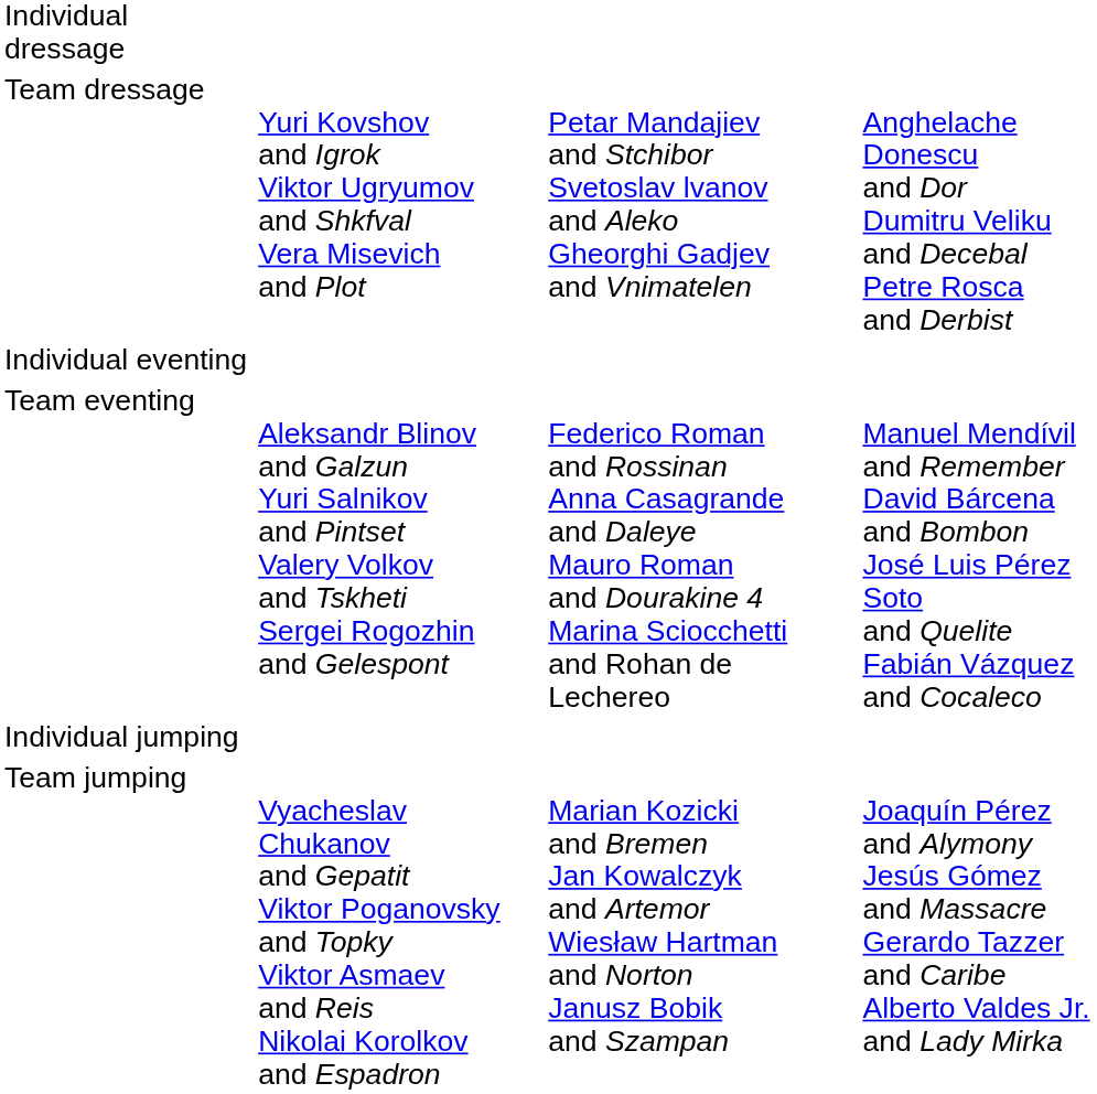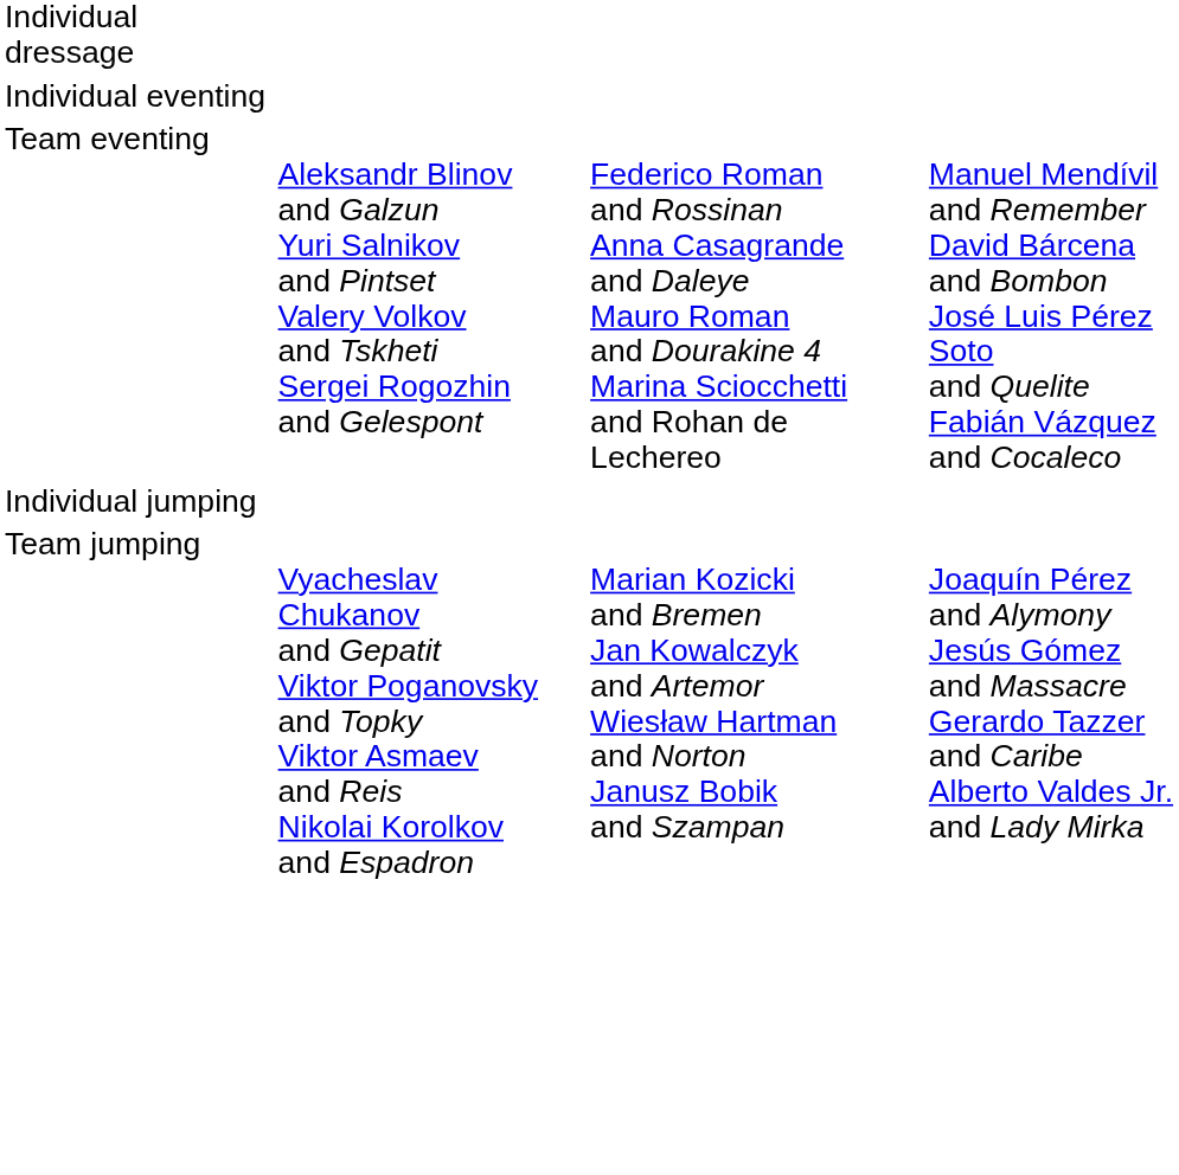- row: Team dressage | Yuri Kovshov and Igrok Viktor Ugryumov and Shkfval Vera Misevich and Plot | Petar Mandajiev and Stchibor Svetoslav lvanov and Aleko Gheorghi Gadjev and Vnimatelen | Anghelache Donescu and Dor Dumitru Veliku and Decebal Petre Rosca and Derbist
